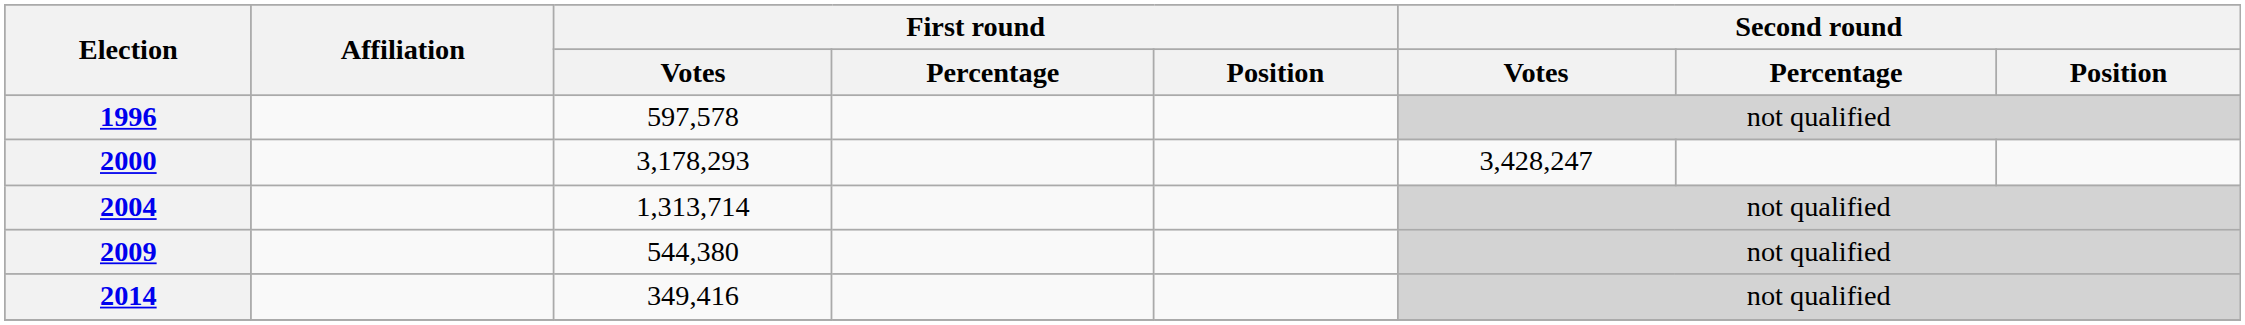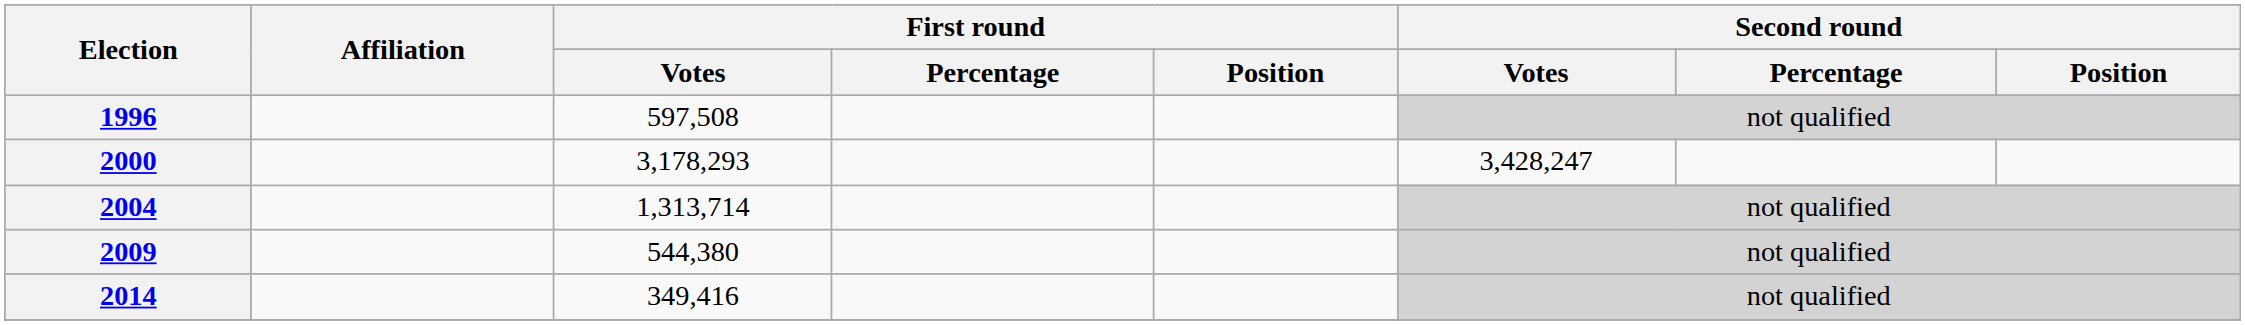1996 | First round / Votes: 597,578 -> 597,508
